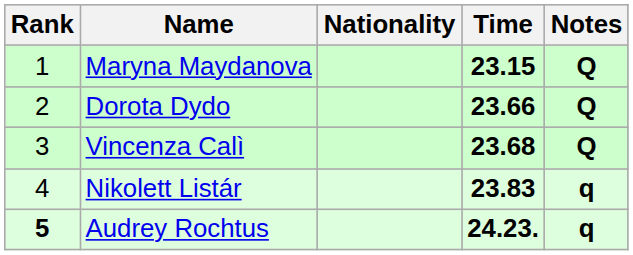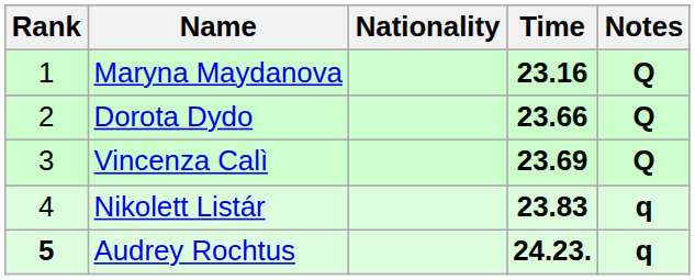Maryna Maydanova | Time: 23.15 -> 23.16
Vincenza Calì | Time: 23.68 -> 23.69
